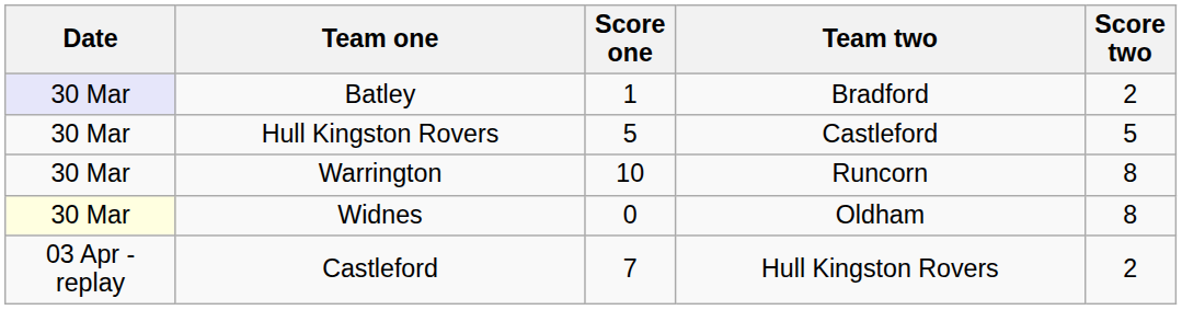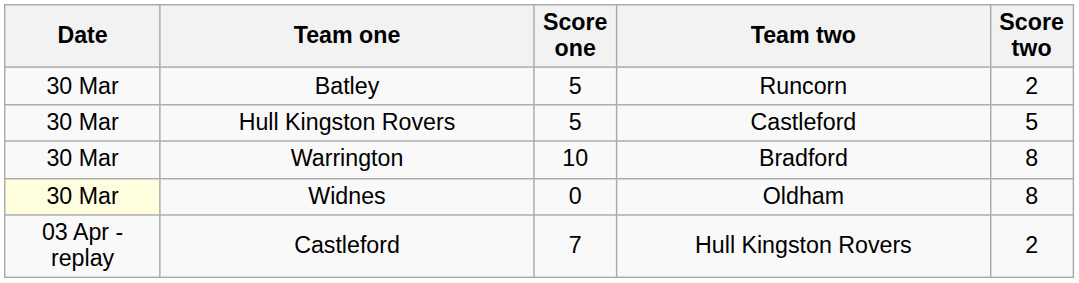Batley | Date: lavender background -> no background
Batley | Score one: 1 -> 5
Batley | Team two: Bradford -> Runcorn
Warrington | Team two: Runcorn -> Bradford
